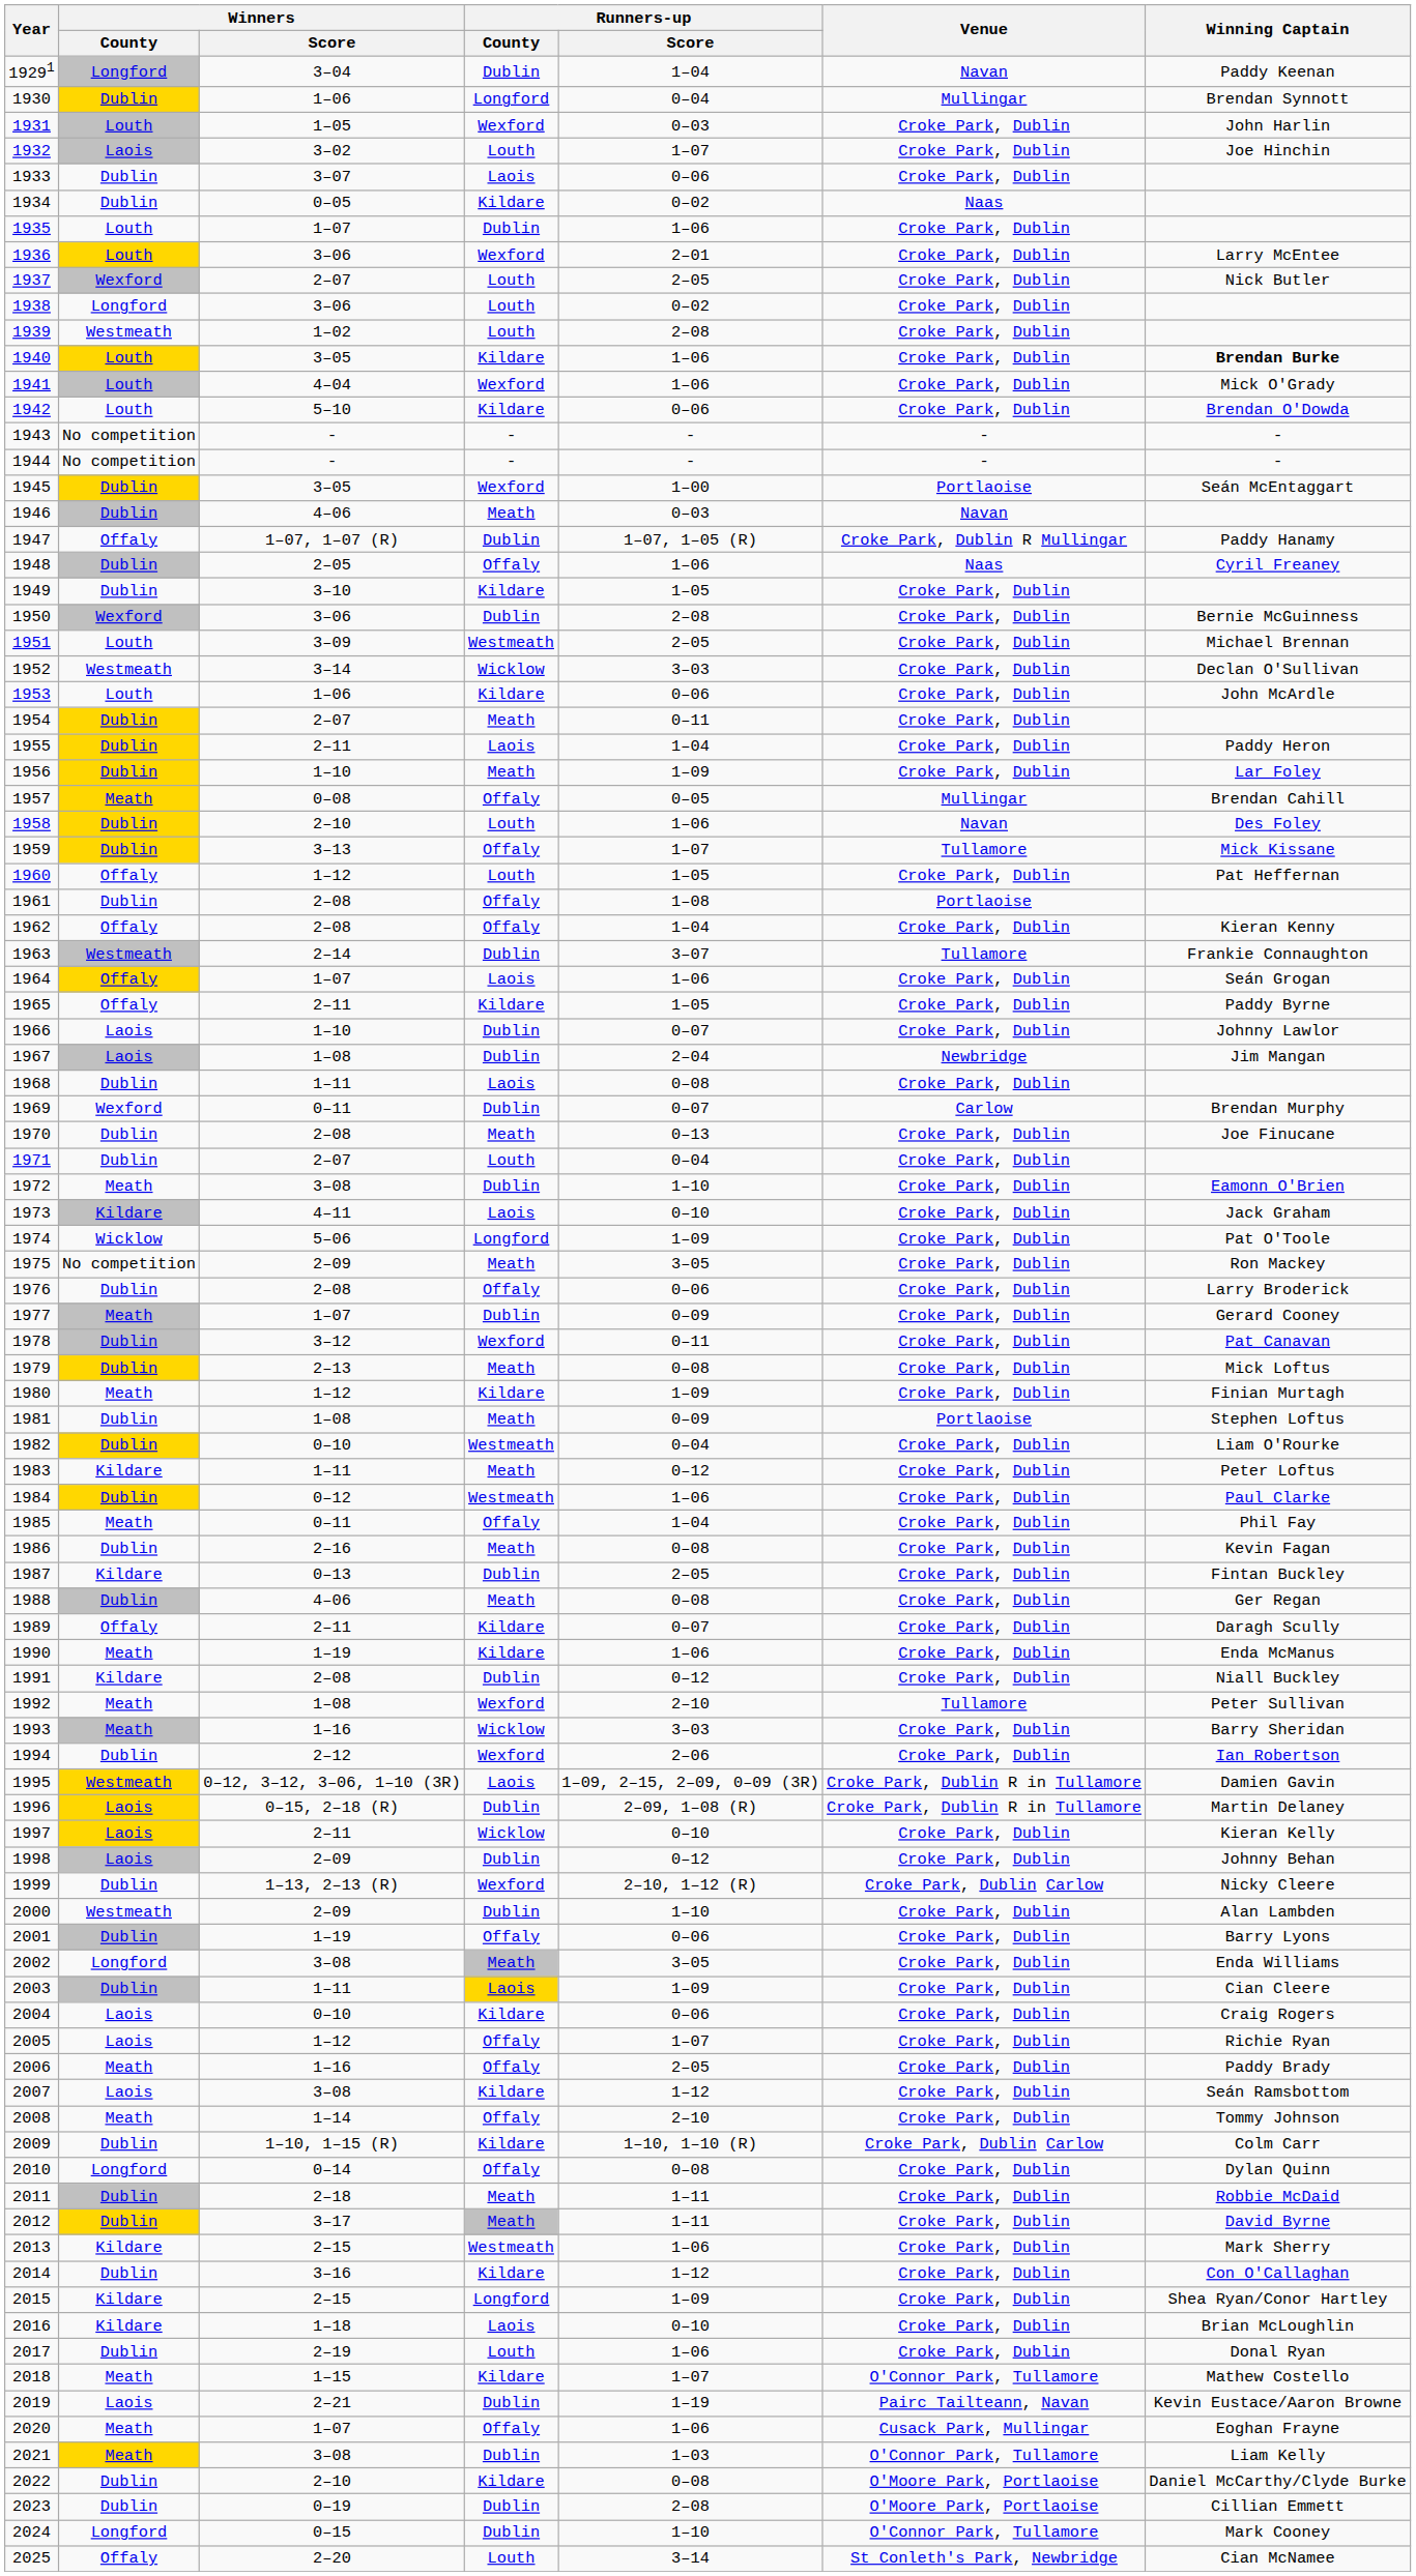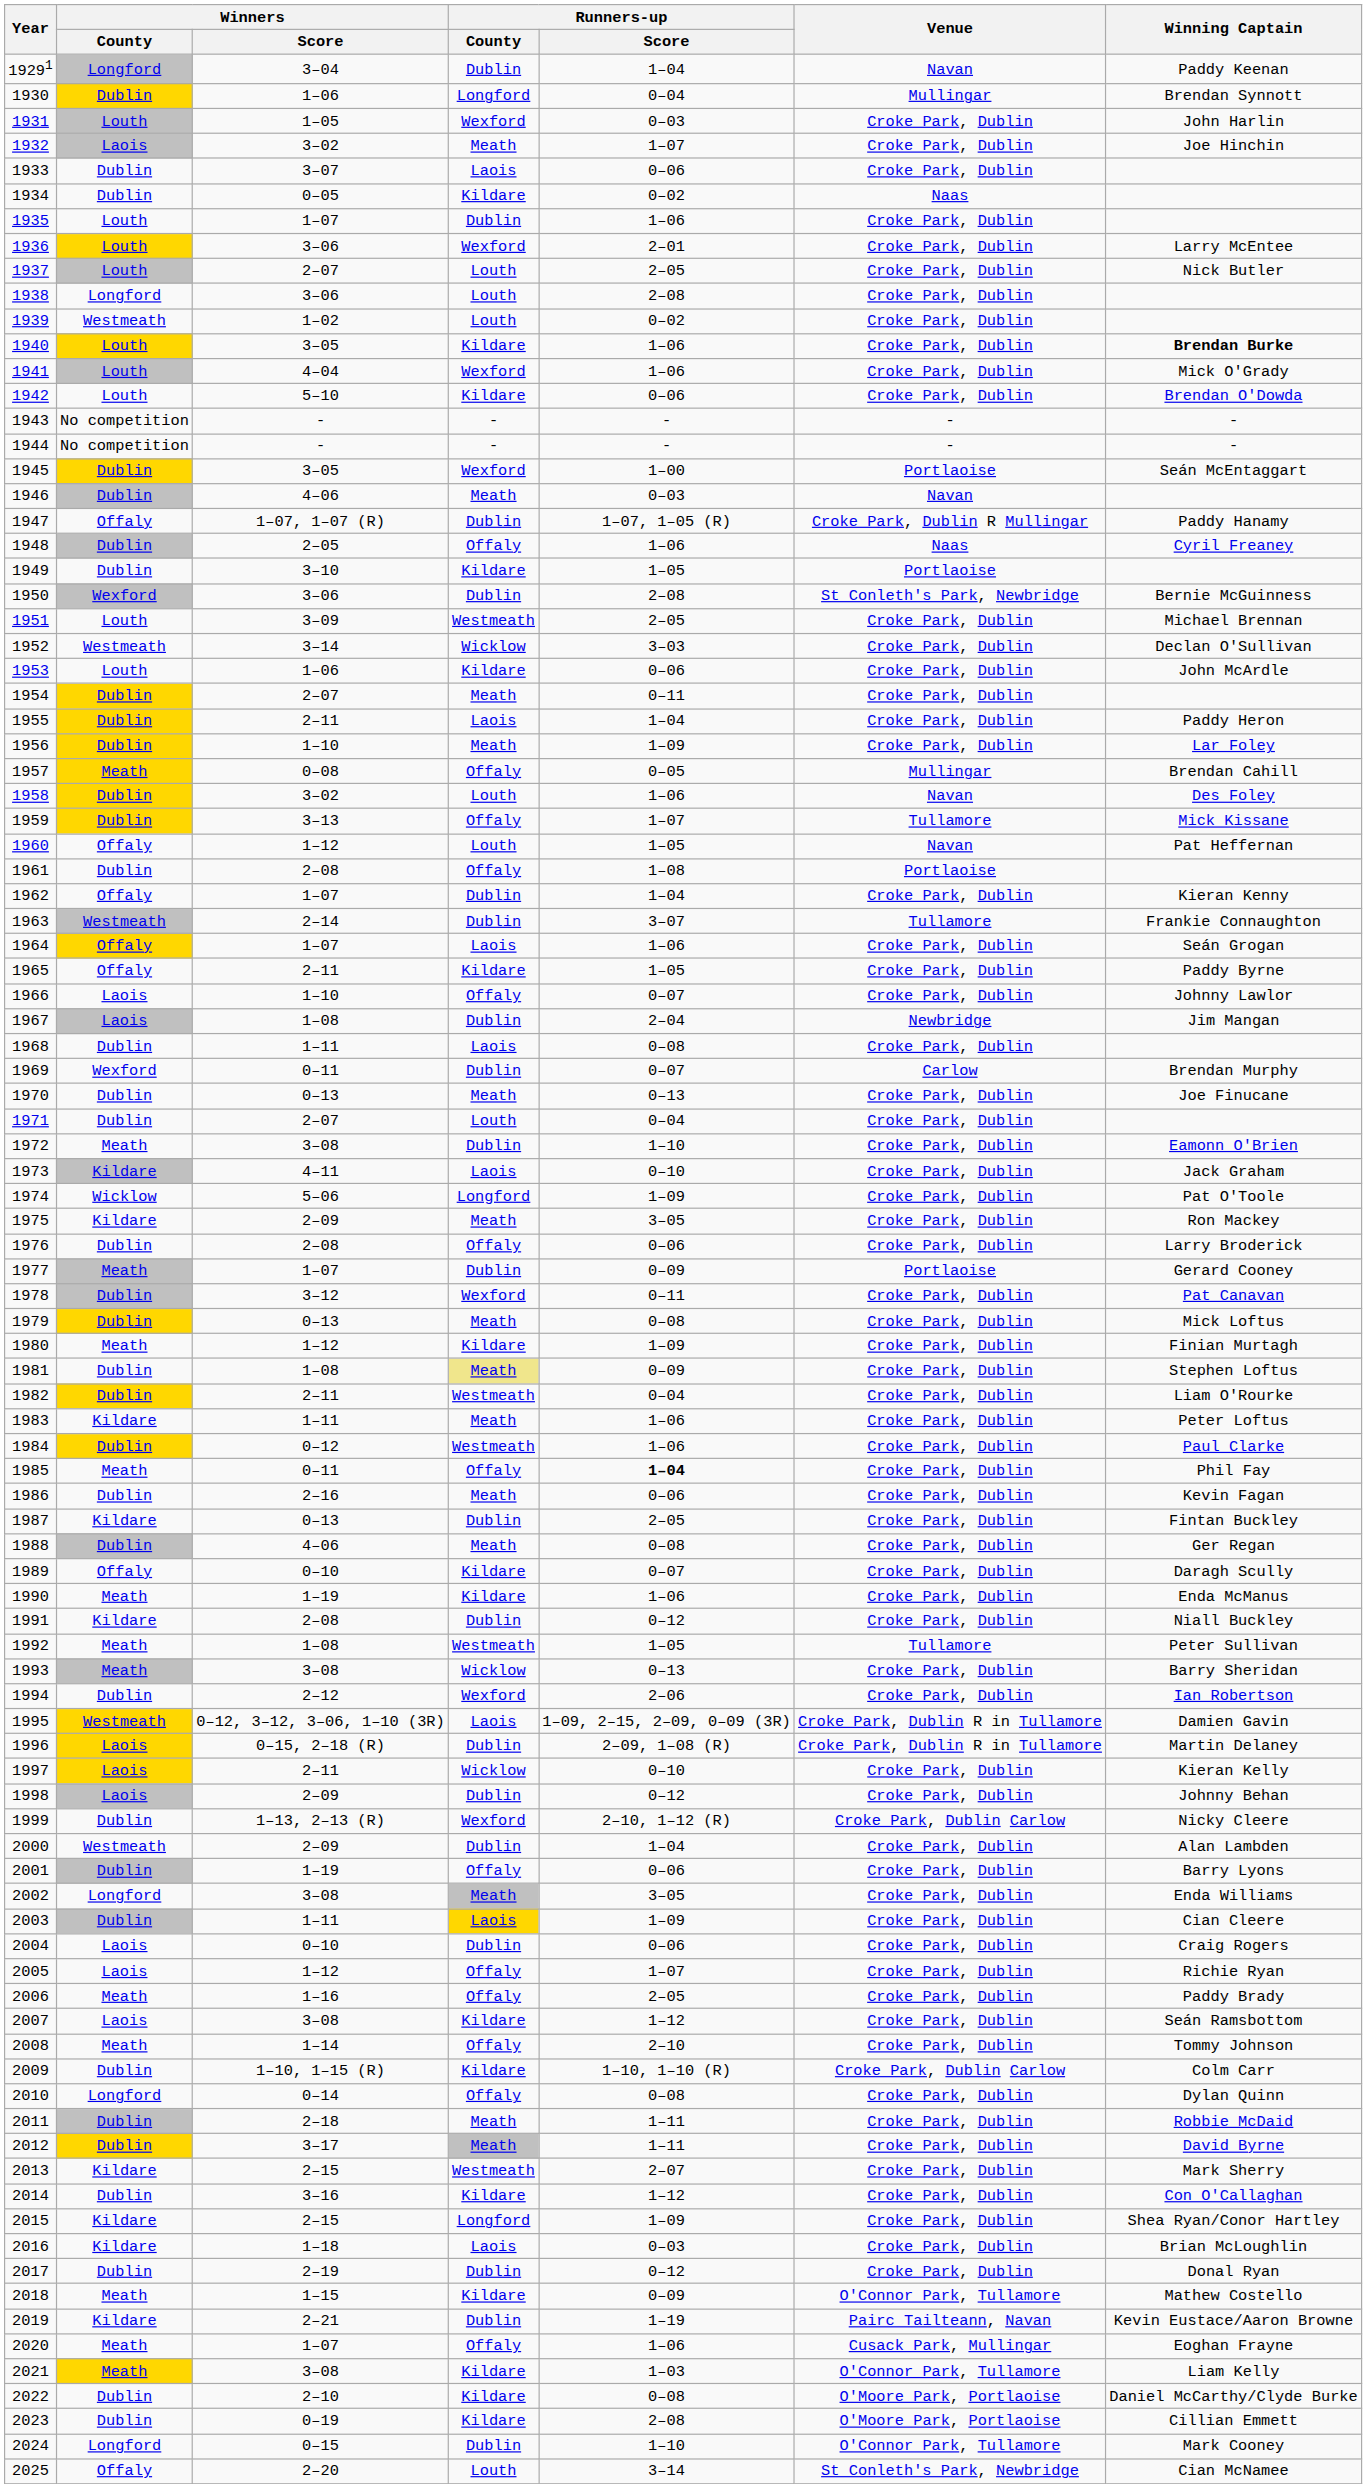1932 | Runners-up / County: Louth -> Meath
1937 | Winners / County: Wexford -> Louth
1938 | Runners-up / Score: 0–02 -> 2–08
1939 | Runners-up / Score: 2–08 -> 0–02
1949 | Venue: Croke Park, Dublin -> Portlaoise
1950 | Venue: Croke Park, Dublin -> St Conleth's Park, Newbridge
1958 | Winners / Score: 2–10 -> 3–02
1960 | Venue: Croke Park, Dublin -> Navan
1962 | Winners / Score: 2–08 -> 1–07
1962 | Runners-up / County: Offaly -> Dublin
1966 | Runners-up / County: Dublin -> Offaly
1970 | Winners / Score: 2–08 -> 0–13
1975 | Winners / County: No competition -> Kildare
1977 | Venue: Croke Park, Dublin -> Portlaoise
1979 | Winners / Score: 2–13 -> 0–13
1981 | Runners-up / County: no background -> khaki background
1981 | Venue: Portlaoise -> Croke Park, Dublin
1982 | Winners / Score: 0–10 -> 2–11
1983 | Runners-up / Score: 0–12 -> 1–06
1985 | Runners-up / Score: normal -> bold
1986 | Runners-up / Score: 0–08 -> 0–06
1989 | Winners / Score: 2–11 -> 0–10
1992 | Runners-up / County: Wexford -> Westmeath
1992 | Runners-up / Score: 2–10 -> 1–05
1993 | Winners / Score: 1–16 -> 3–08
1993 | Runners-up / Score: 3–03 -> 0–13
2000 | Runners-up / Score: 1–10 -> 1–04
2004 | Runners-up / County: Kildare -> Dublin
2013 | Runners-up / Score: 1–06 -> 2–07
2016 | Runners-up / Score: 0–10 -> 0–03
2017 | Runners-up / County: Louth -> Dublin
2017 | Runners-up / Score: 1–06 -> 0–12
2018 | Runners-up / Score: 1–07 -> 0–09
2019 | Winners / County: Laois -> Kildare
2021 | Runners-up / County: Dublin -> Kildare
2023 | Runners-up / County: Dublin -> Kildare
